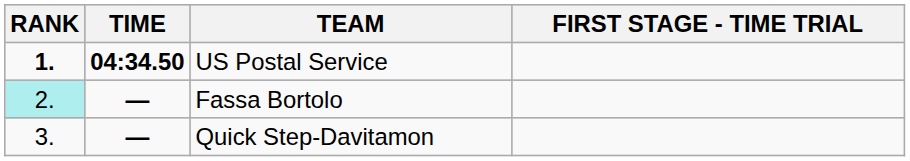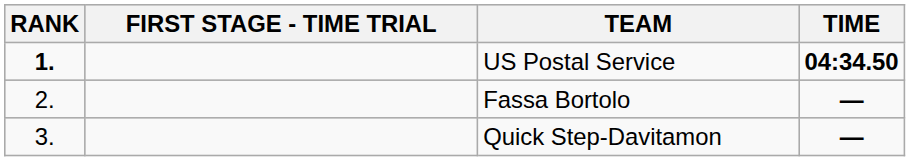columns swapped: FIRST STAGE - TIME TRIAL <-> TIME
Fassa Bortolo | RANK: paleturquoise background -> no background
